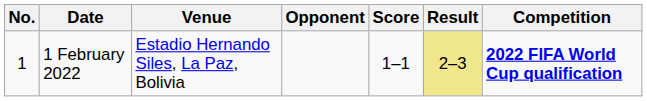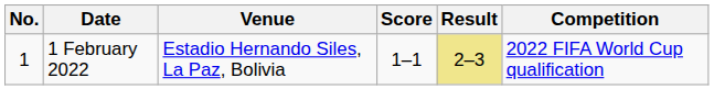- column: Opponent
1 February 2022 | Competition: bold -> normal
